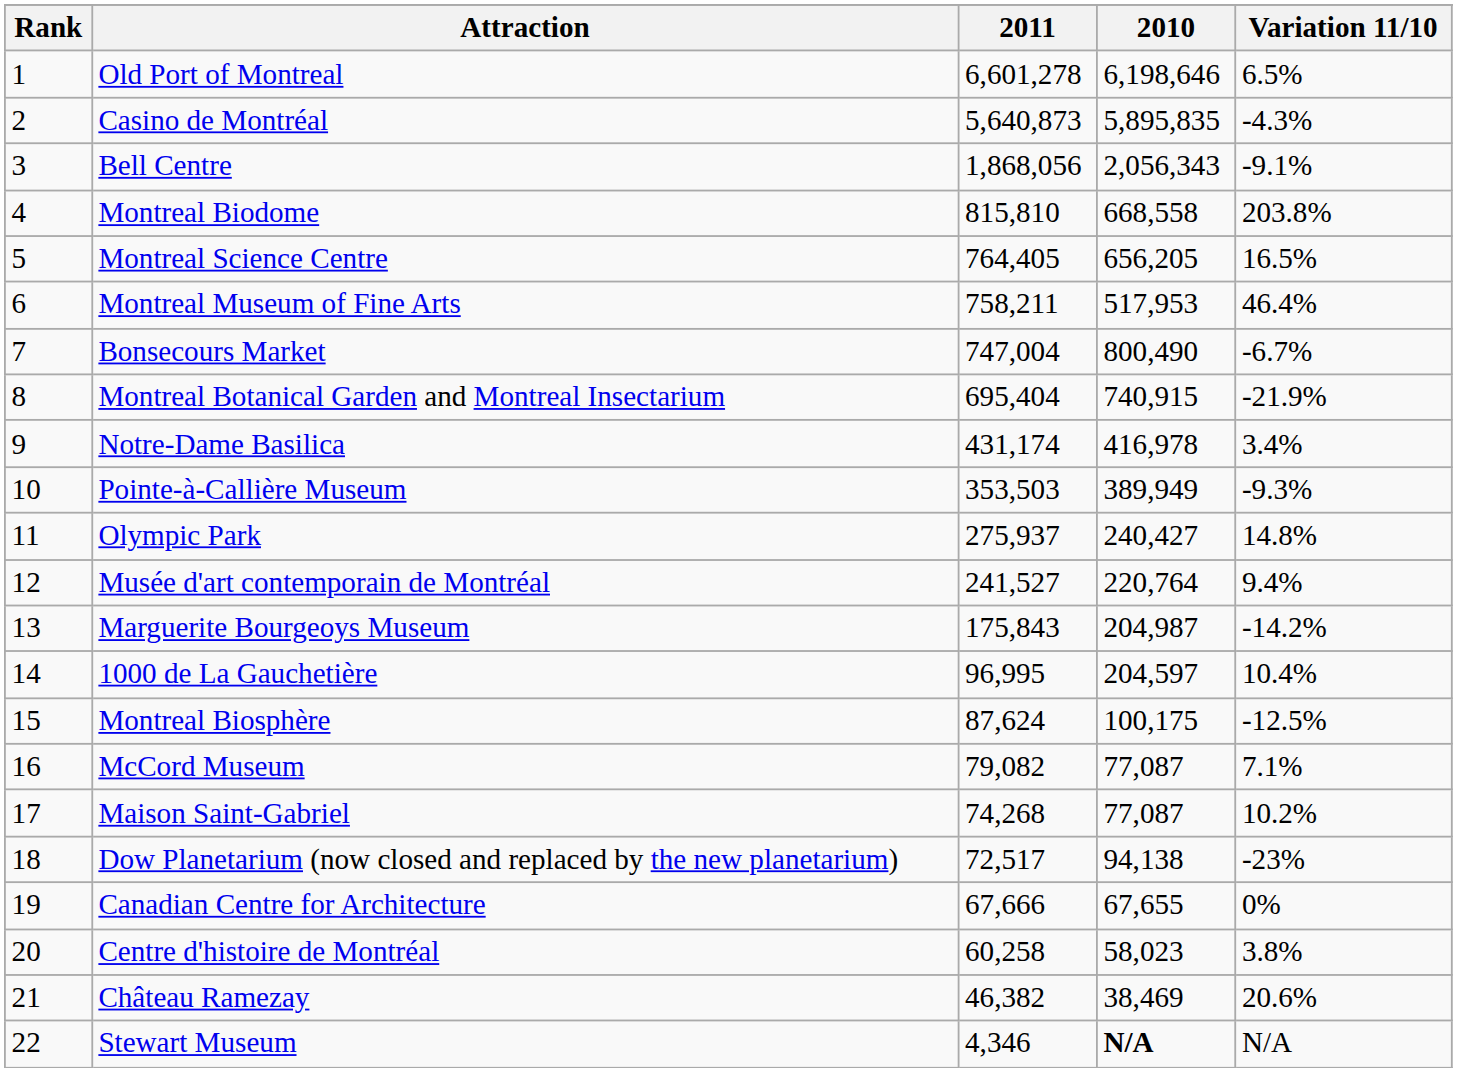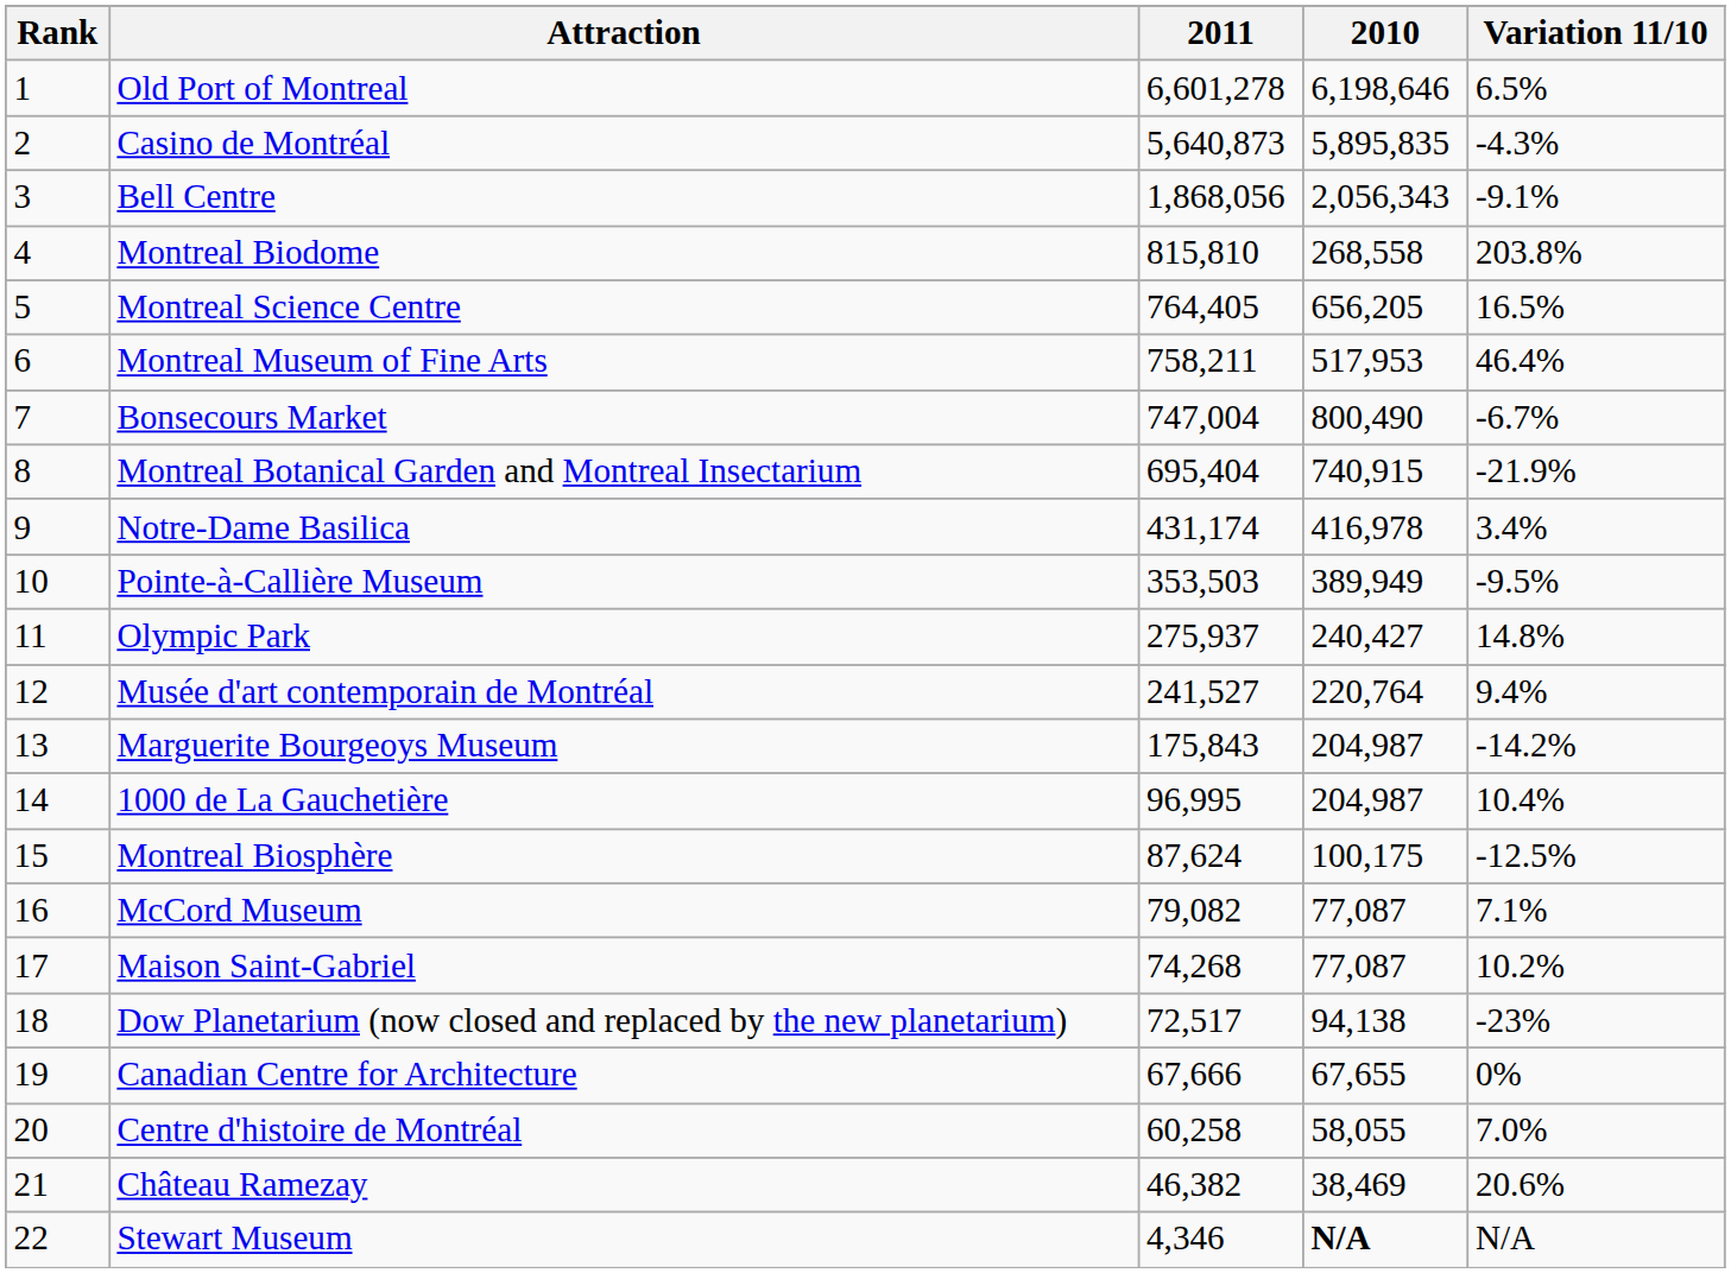Montreal Biodome | 2010: 668,558 -> 268,558
Pointe-à-Callière Museum | Variation 11/10: -9.3% -> -9.5%
1000 de La Gauchetière | 2010: 204,597 -> 204,987
Centre d'histoire de Montréal | 2010: 58,023 -> 58,055
Centre d'histoire de Montréal | Variation 11/10: 3.8% -> 7.0%
